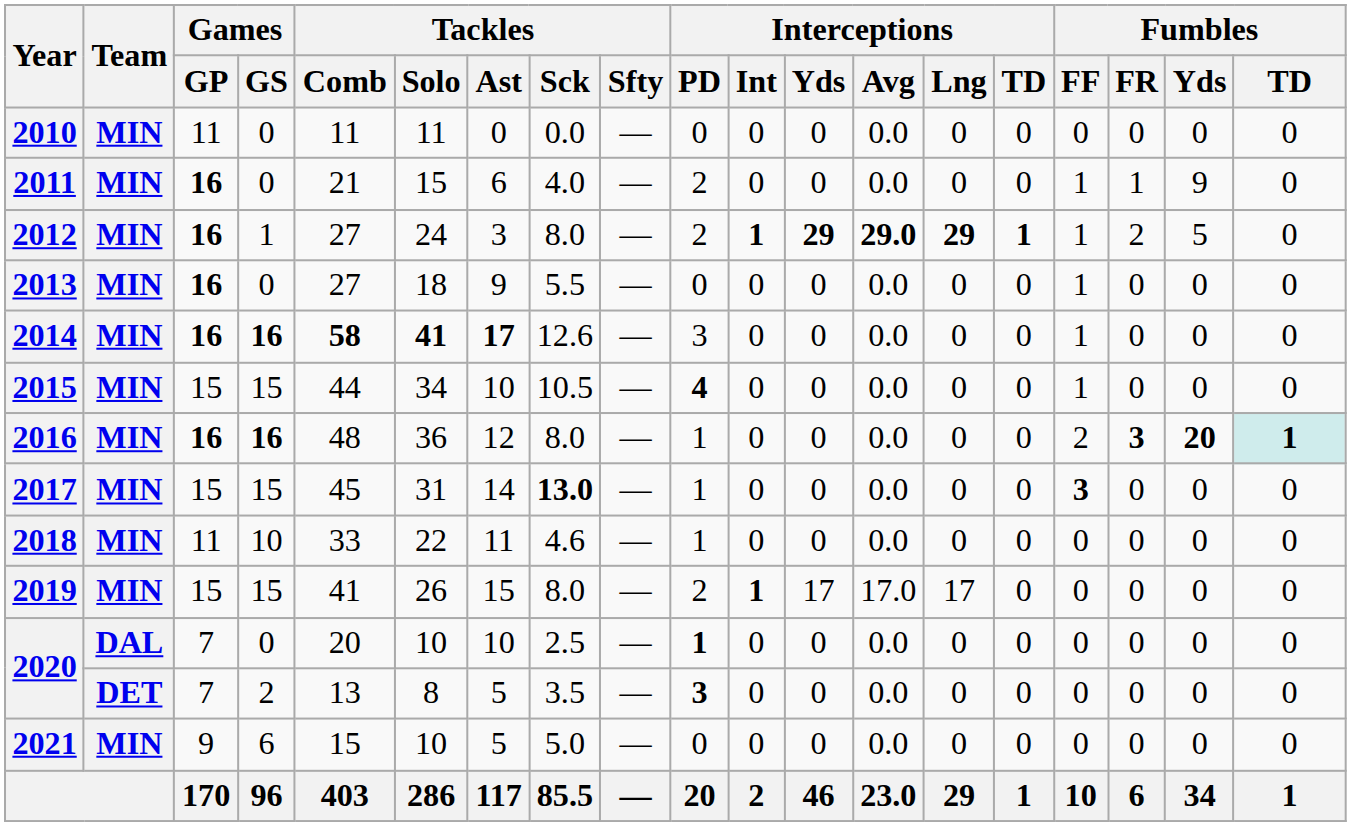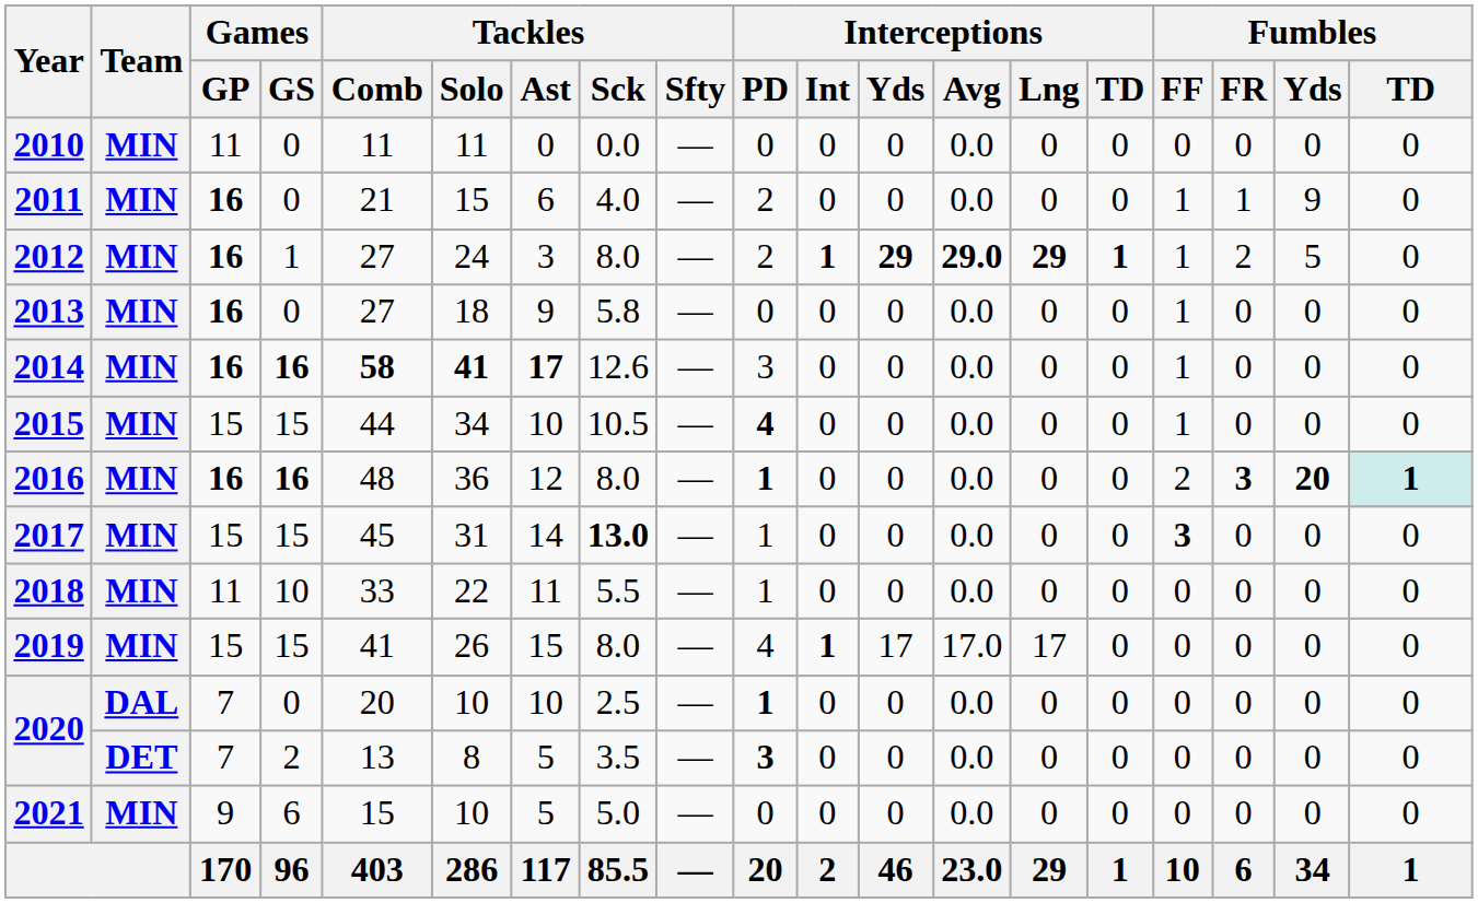2013 | Tackles / Sck: 5.5 -> 5.8
2016 | Interceptions / PD: normal -> bold
2018 | Tackles / Sck: 4.6 -> 5.5
2019 | Interceptions / PD: 2 -> 4
